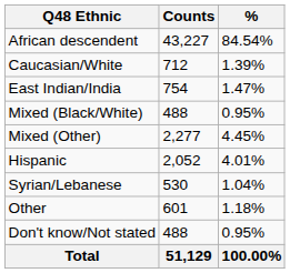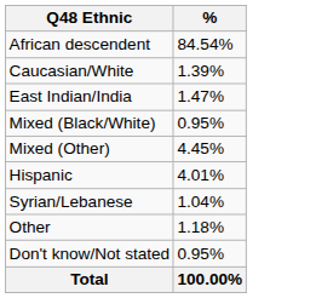- column: Counts | 43,227 | 712 | 754 | 488 | 2,277 | 2,052 | 530 | 601 | 488 | 51,129
